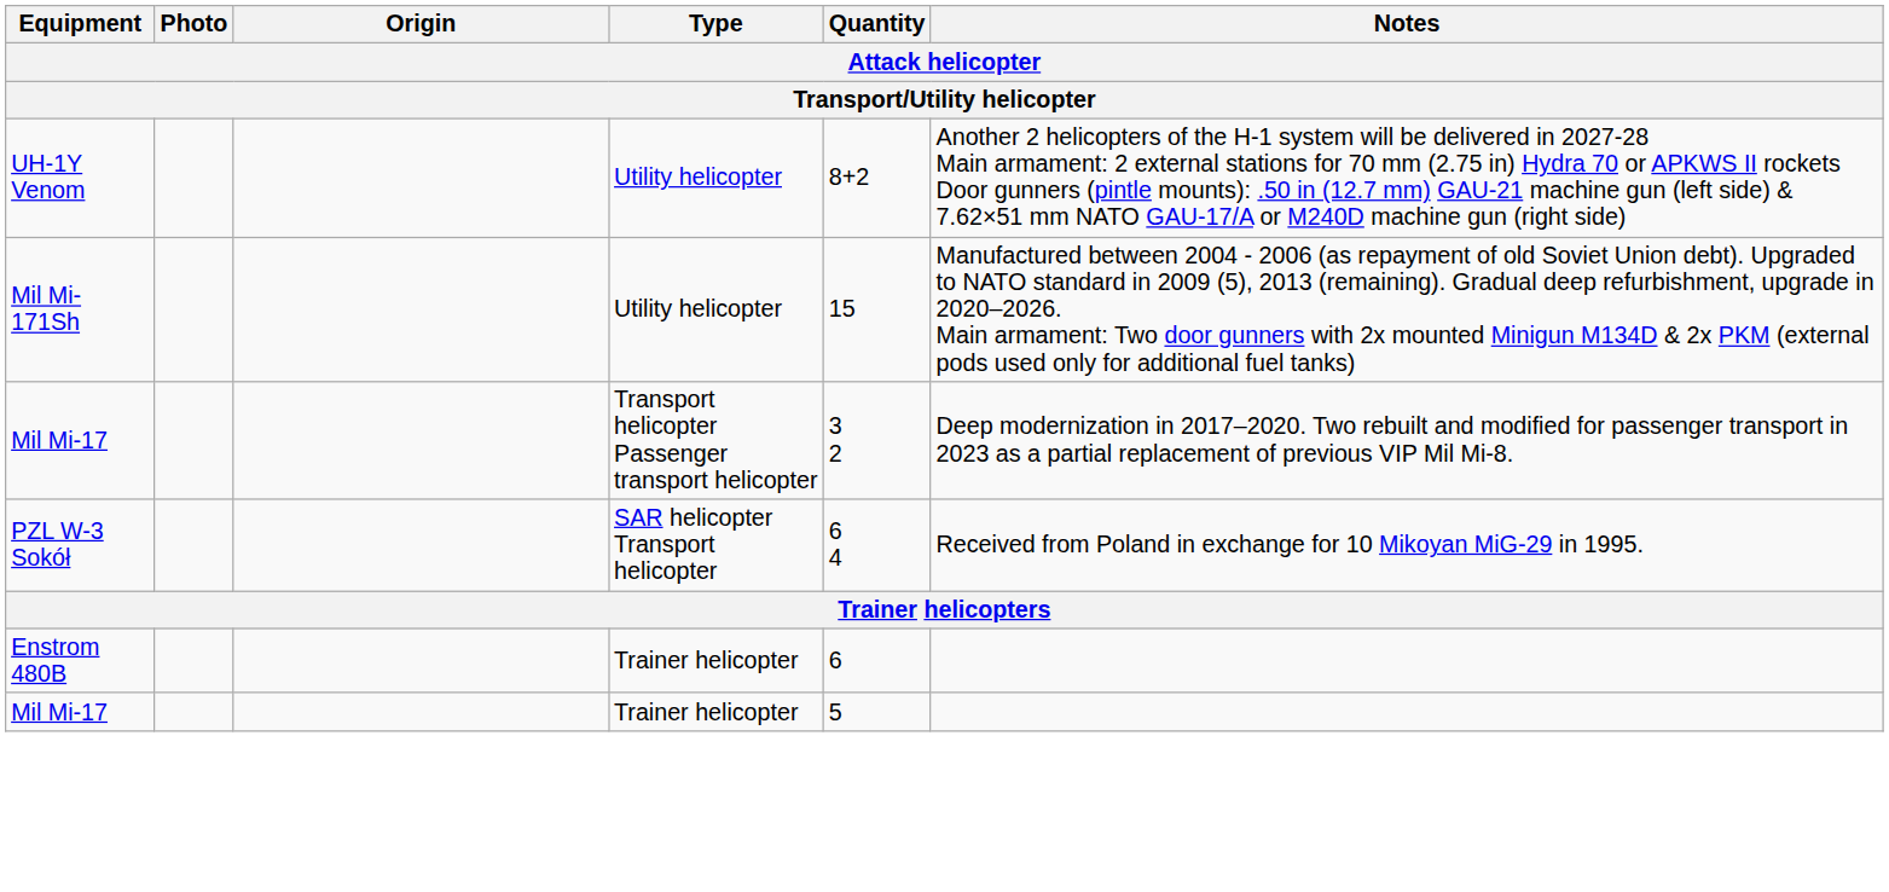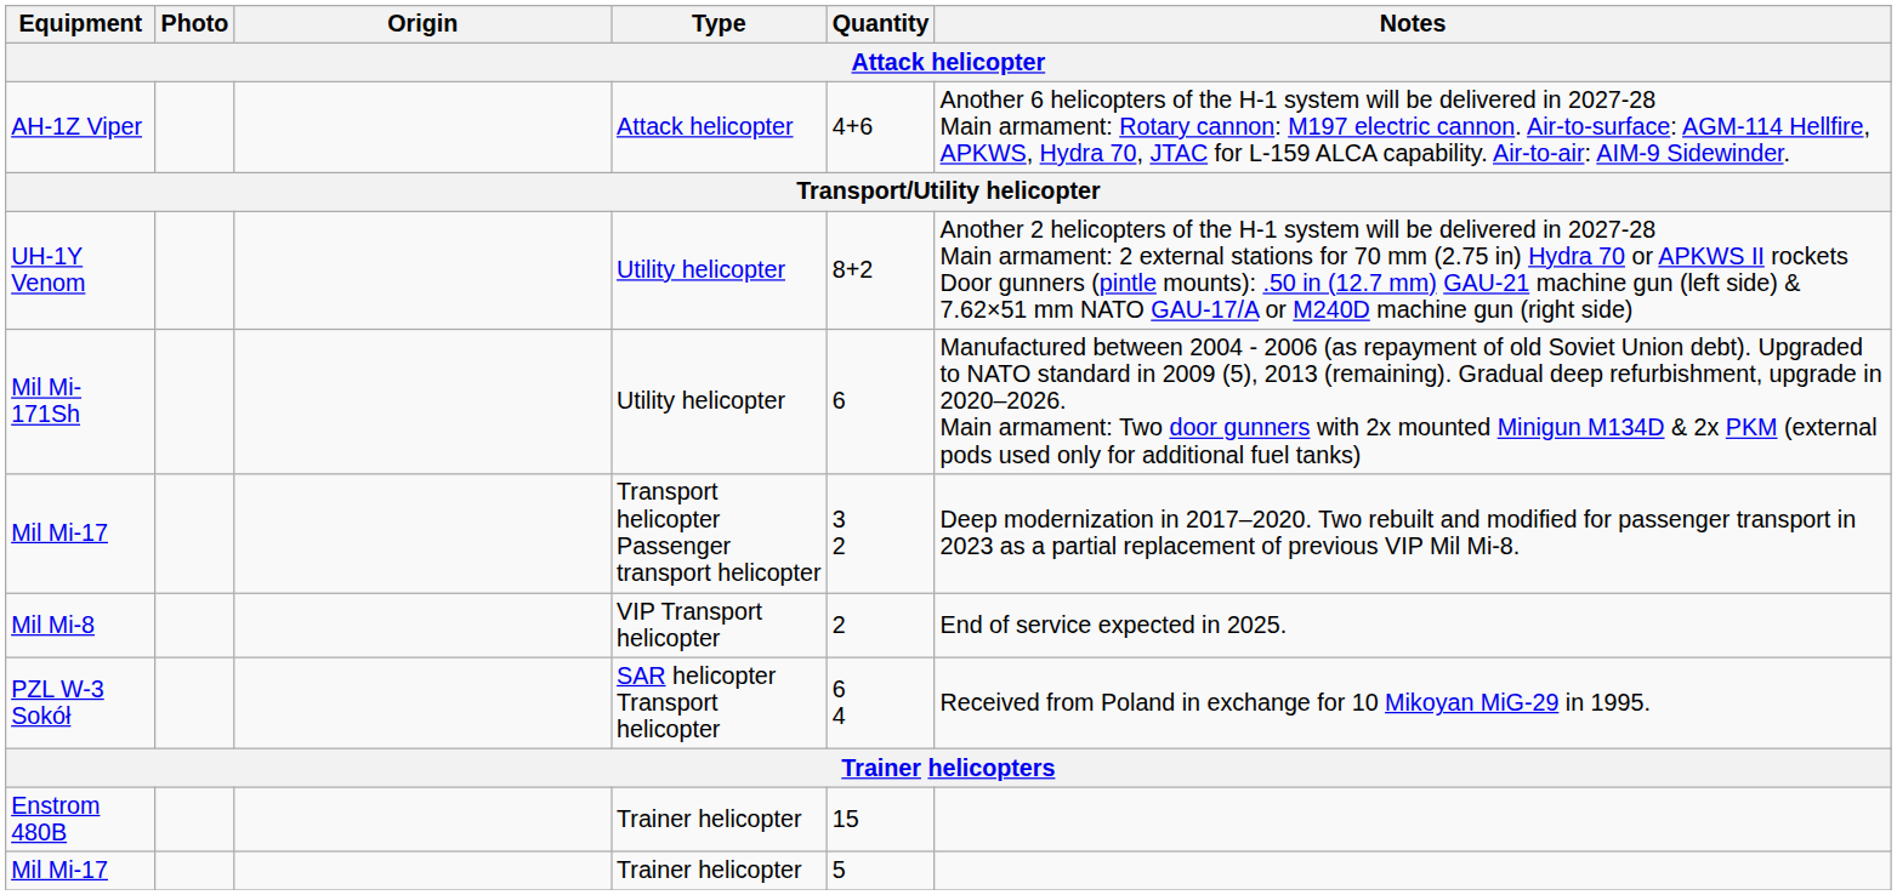+ row: AH-1Z Viper | Attack helicopter | 4+6 | Another 6 helicopters of the H-1 system will be delivered in 2027-28 Main armament: Rotary cannon: M197 electric cannon. Air-to-surface: AGM-114 Hellfire, APKWS, Hydra 70, JTAC for L-159 ALCA capability. Air-to-air: AIM-9 Sidewinder.
Mil Mi-171Sh | Quantity: 15 -> 6
+ row: Mil Mi-8 | VIP Transport helicopter | 2 | End of service expected in 2025.
Enstrom 480B | Quantity: 6 -> 15
